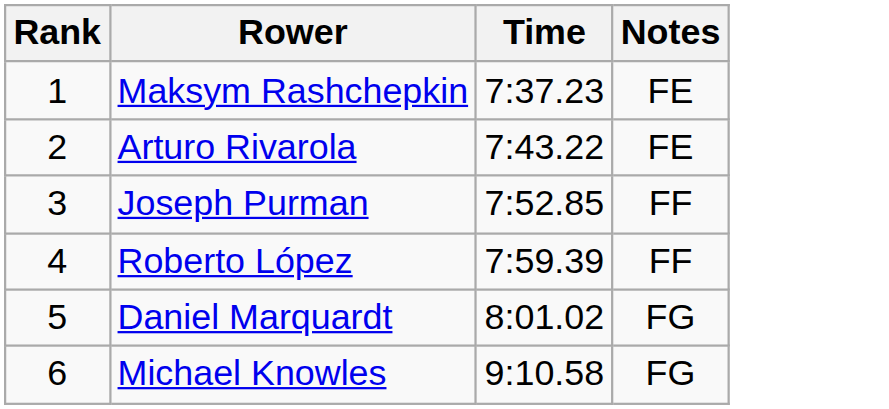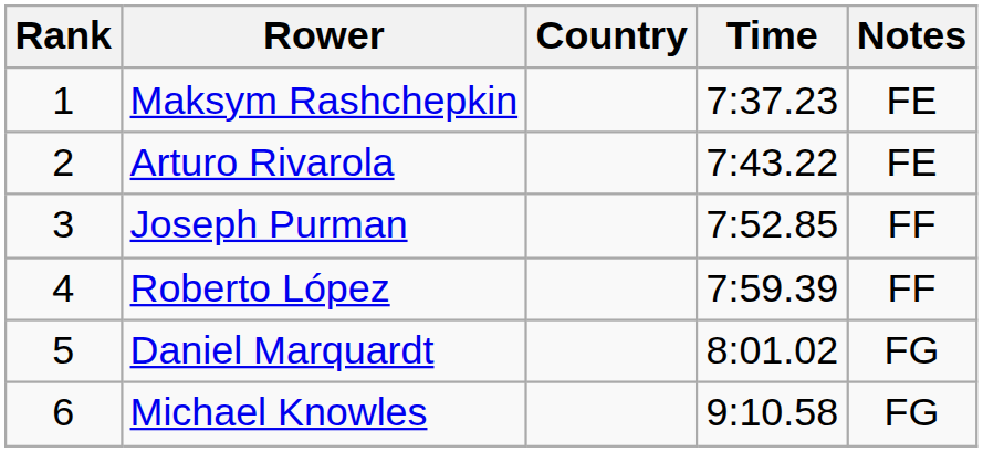+ column: Country
